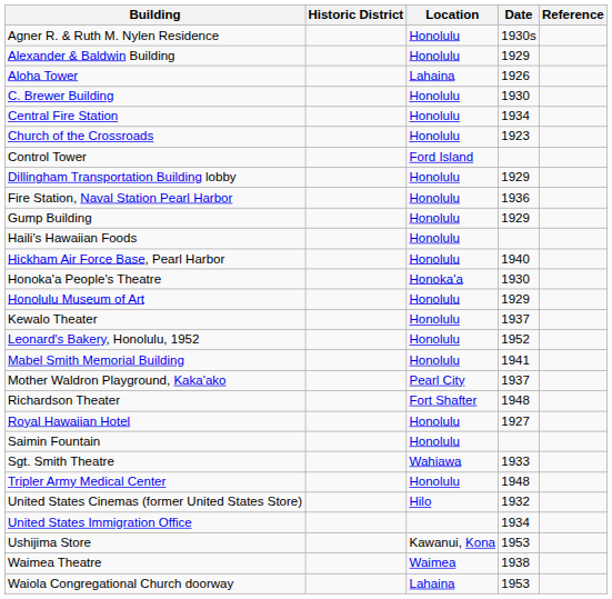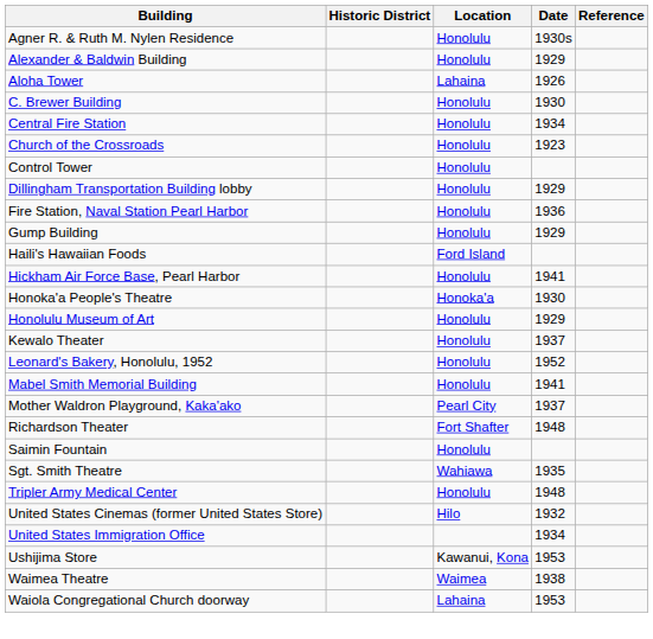Control Tower | Location: Ford Island -> Honolulu
Haili's Hawaiian Foods | Location: Honolulu -> Ford Island
Hickham Air Force Base, Pearl Harbor | Date: 1940 -> 1941
- row: Royal Hawaiian Hotel | Honolulu | 1927
Sgt. Smith Theatre | Date: 1933 -> 1935
